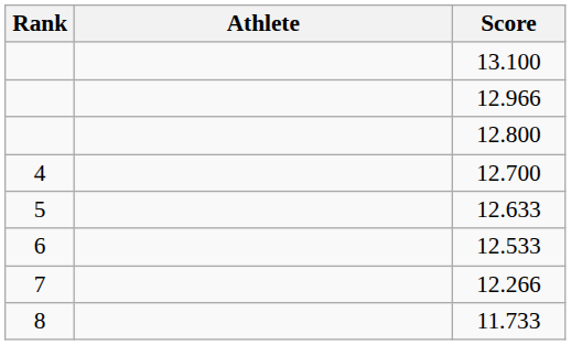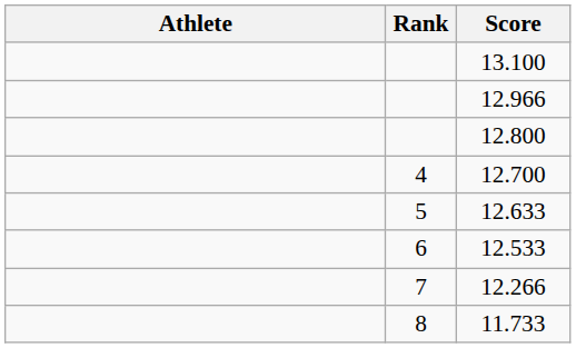columns swapped: Rank <-> Athlete
